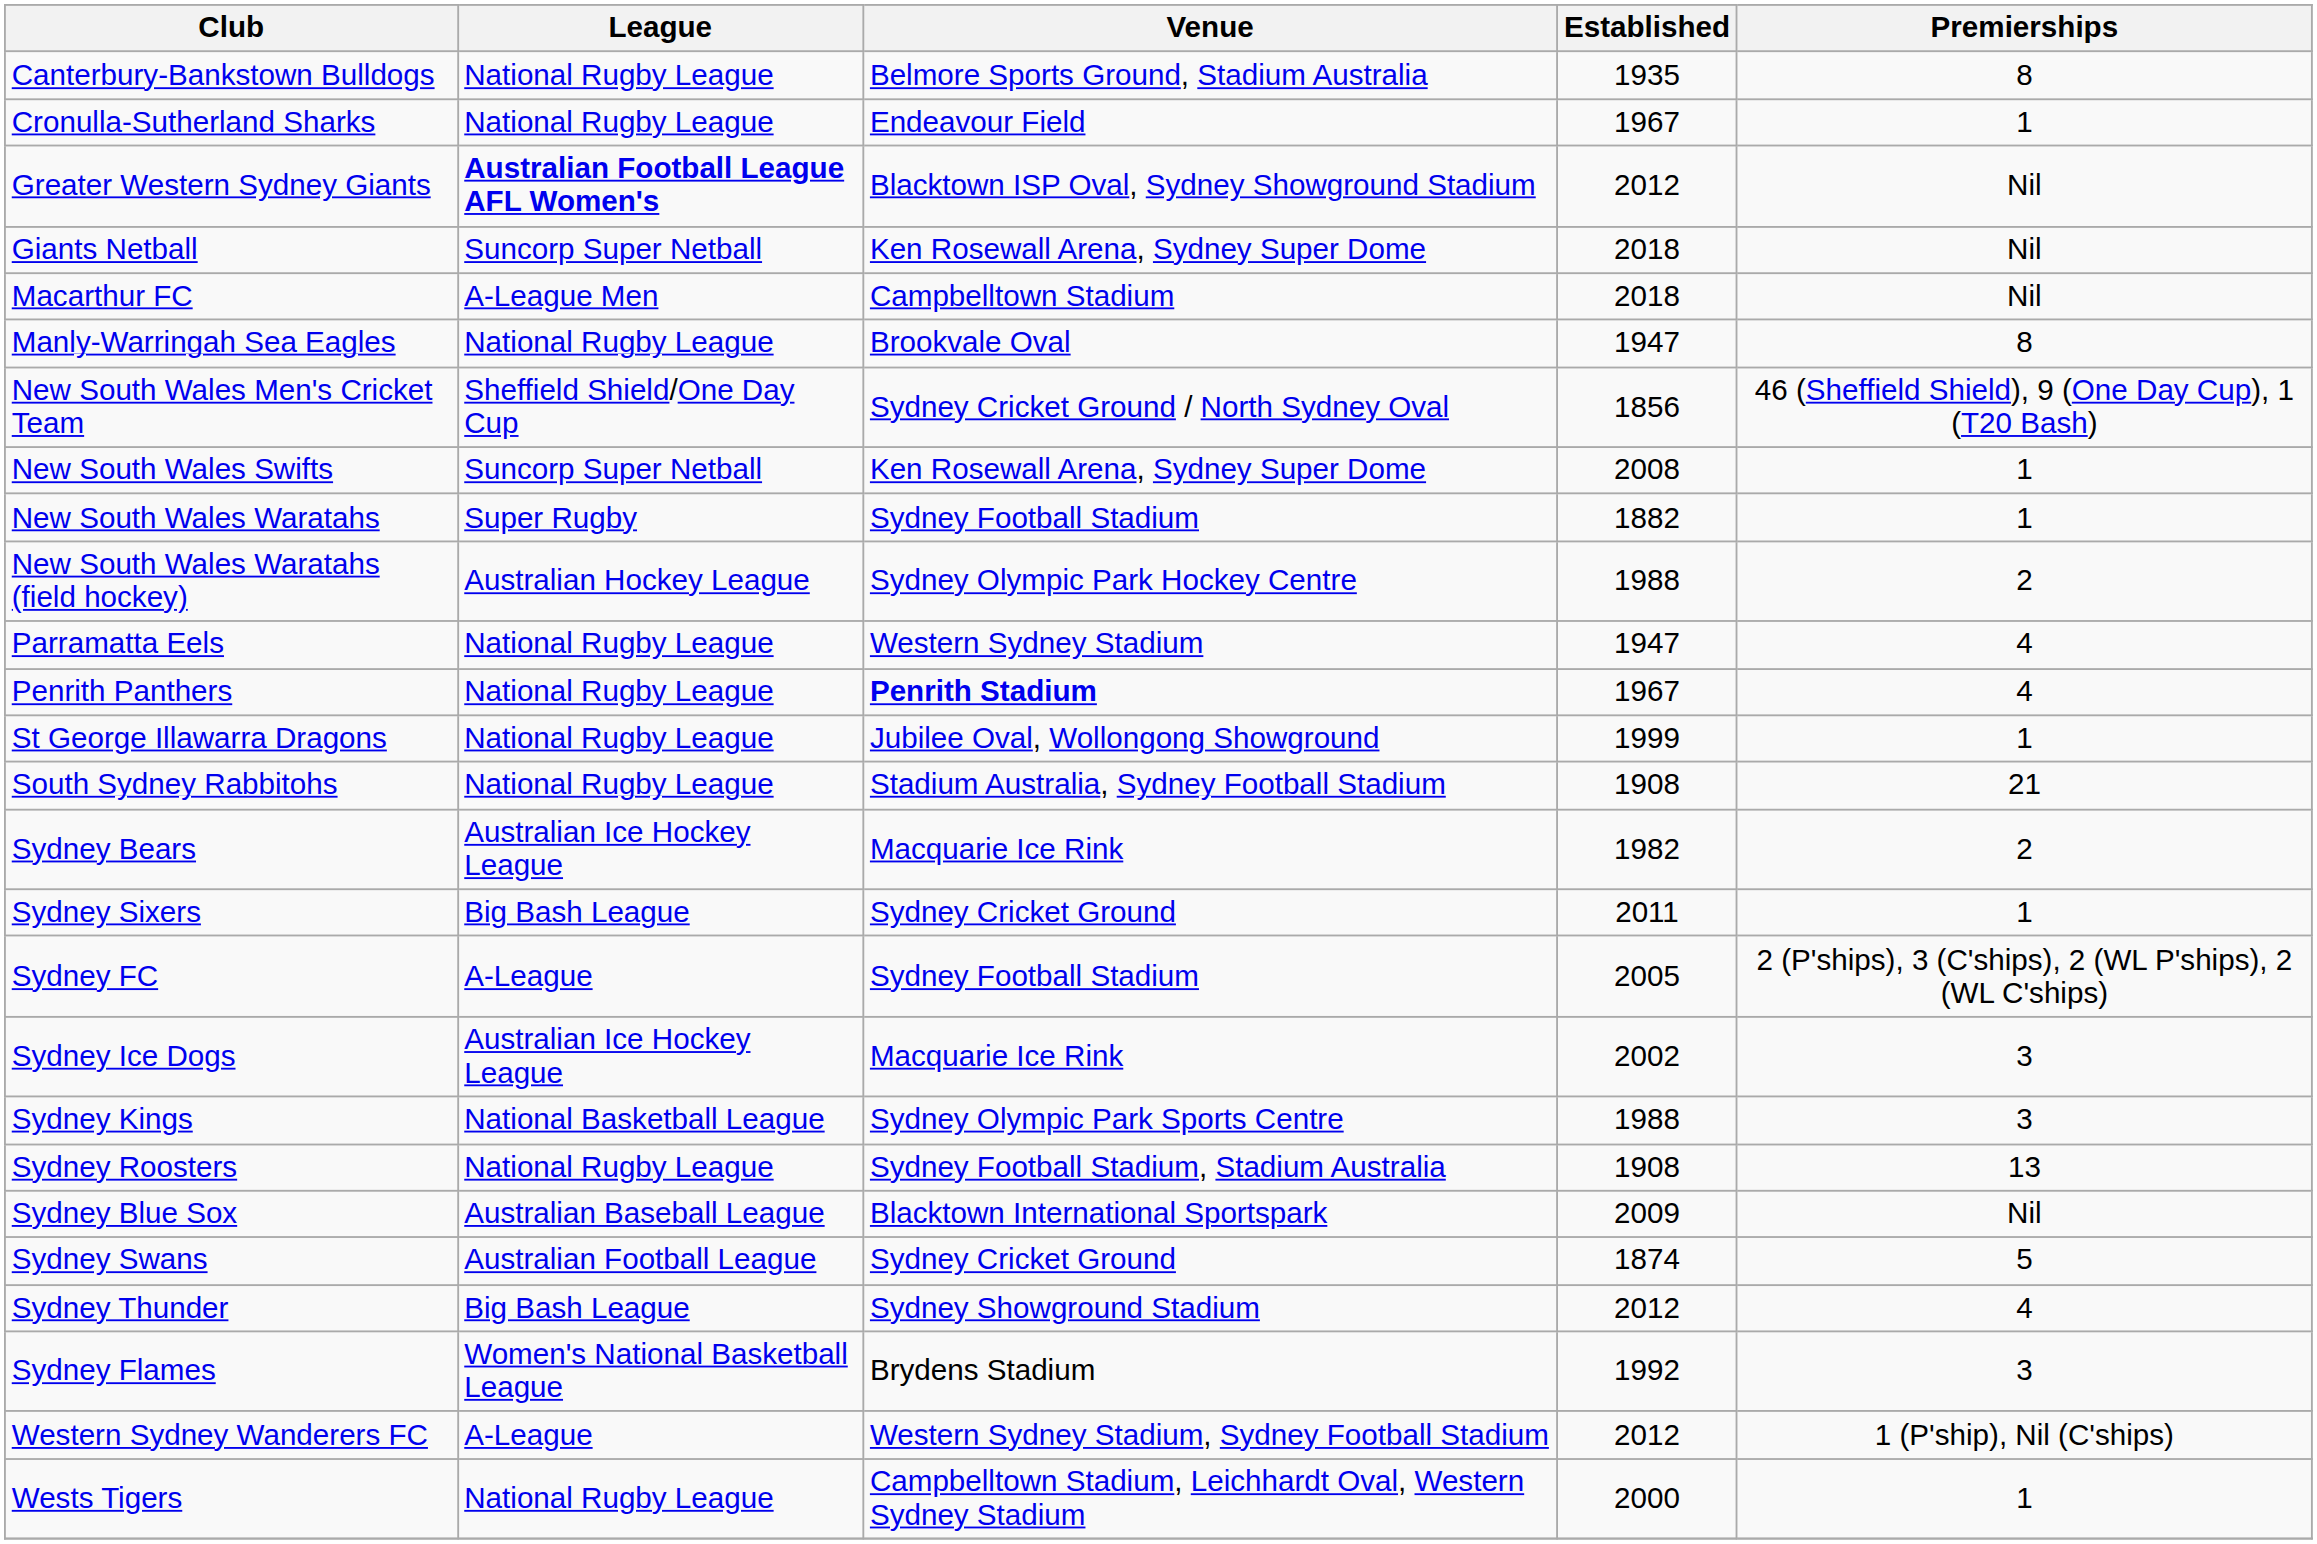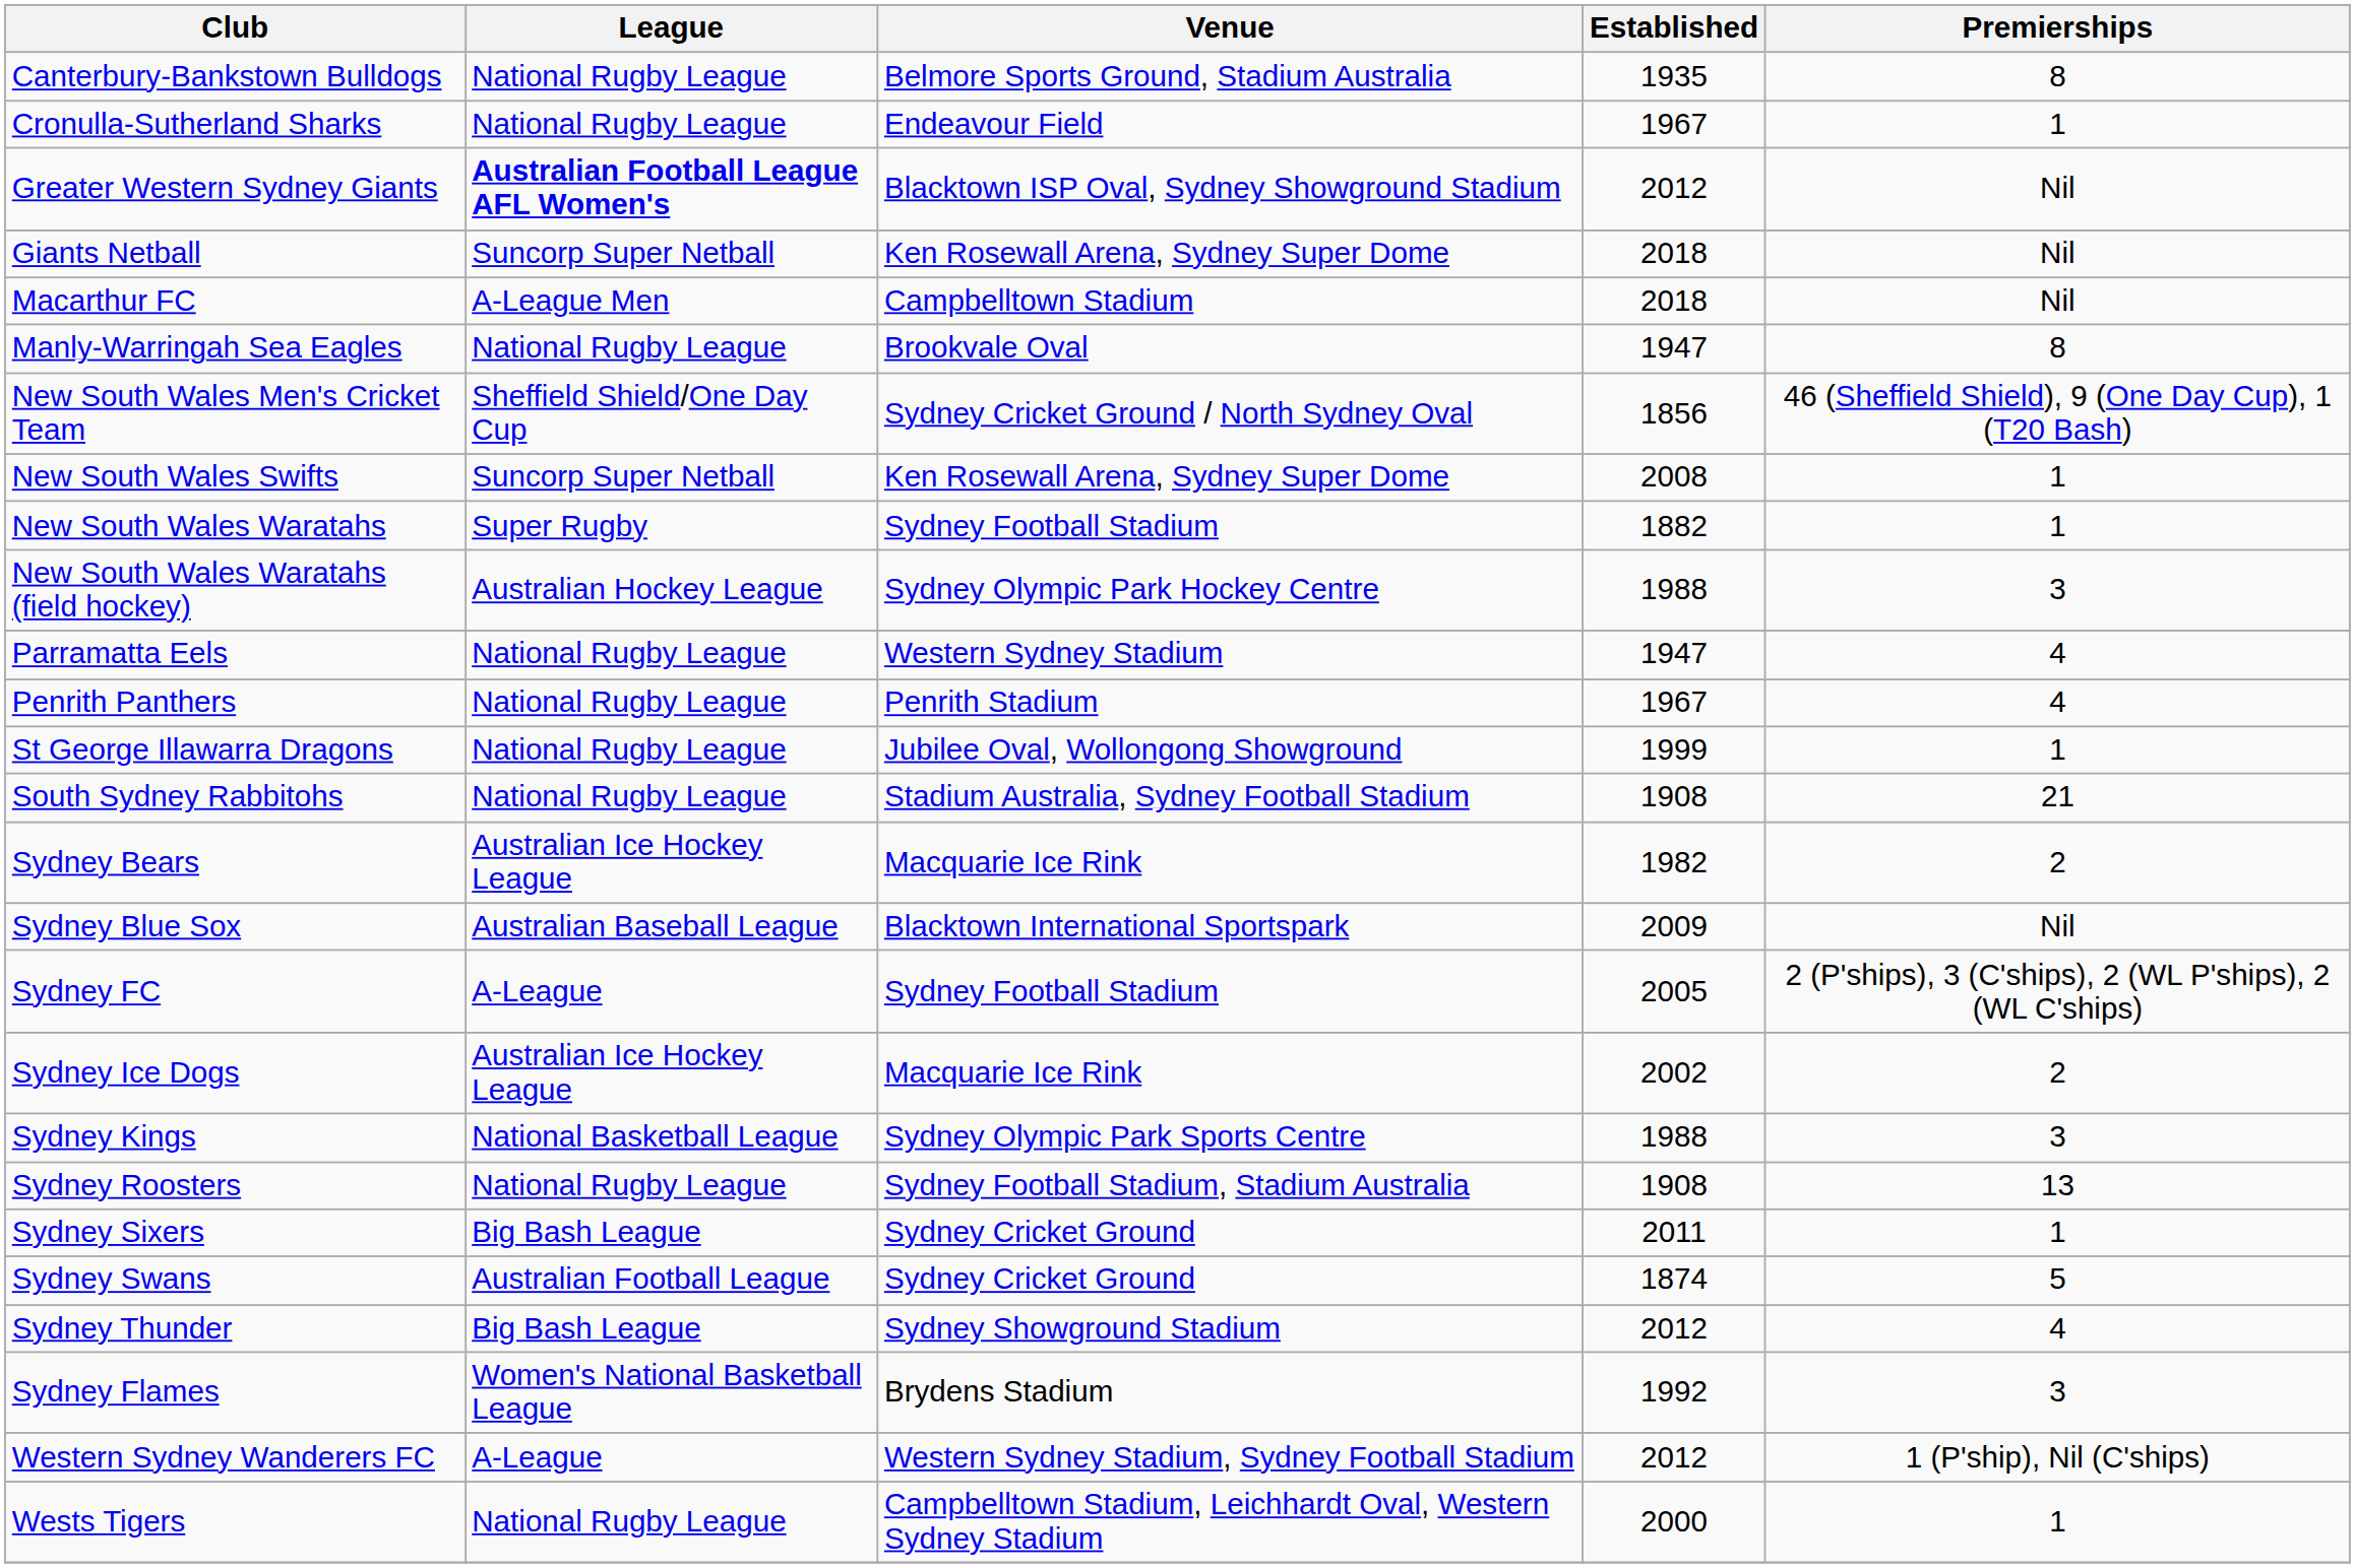New South Wales Waratahs (field hockey) | Premierships: 2 -> 3
Penrith Panthers | Venue: bold -> normal
rows swapped: Sydney Blue Sox <-> Sydney Sixers
Sydney Ice Dogs | Premierships: 3 -> 2
